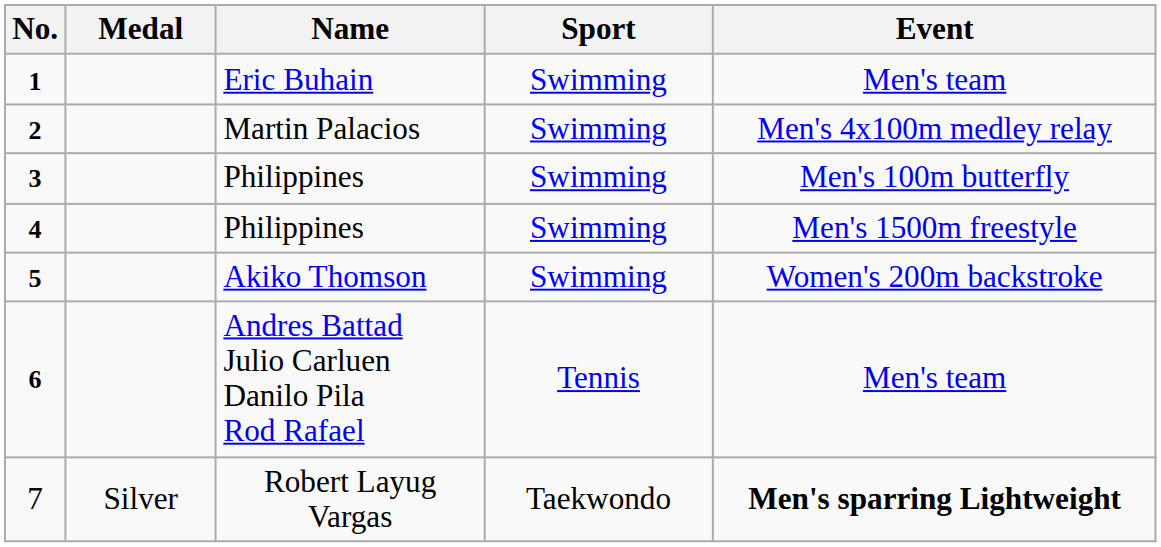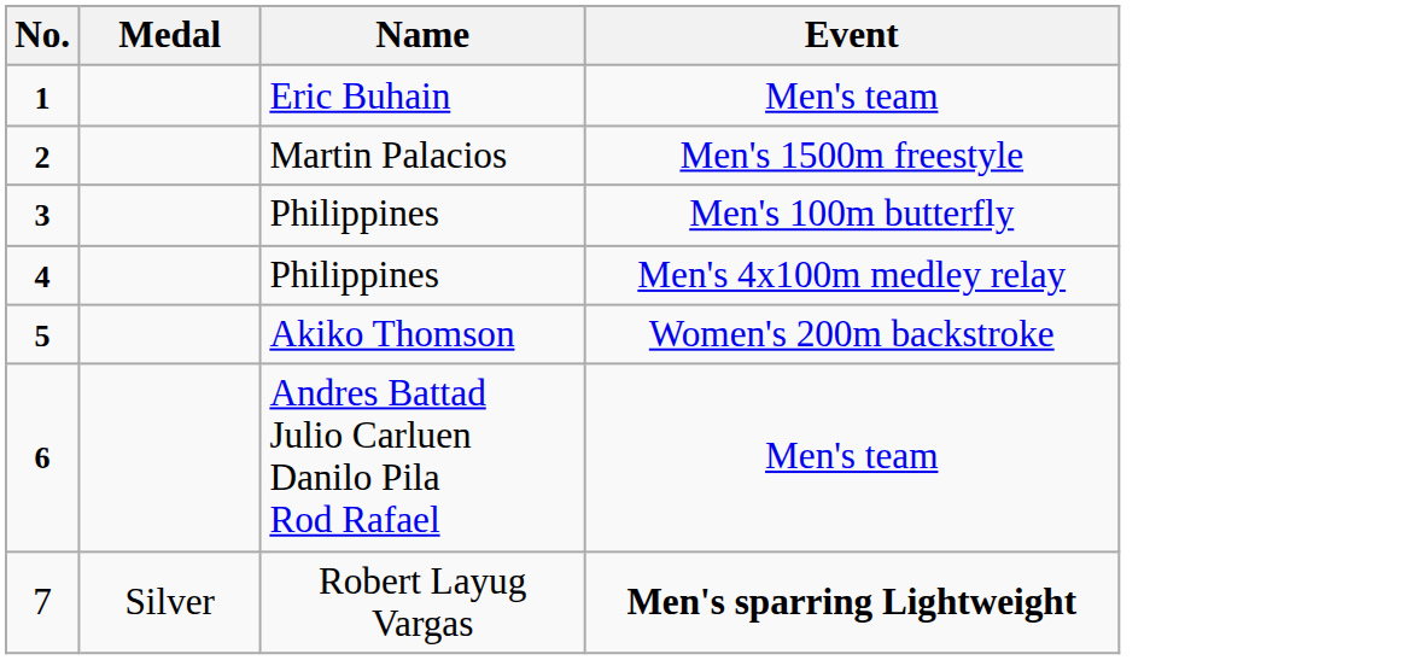- column: Sport | Swimming | Swimming | Swimming | Swimming | Swimming | Tennis | Taekwondo
2 | Event: Men's 4x100m medley relay -> Men's 1500m freestyle
4 | Event: Men's 1500m freestyle -> Men's 4x100m medley relay
